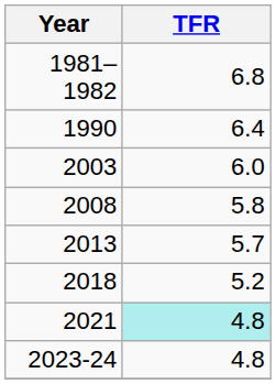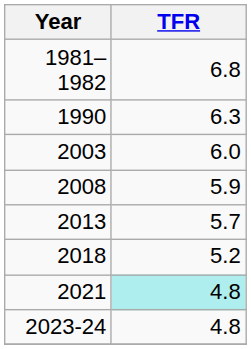1990 | TFR: 6.4 -> 6.3
2008 | TFR: 5.8 -> 5.9
